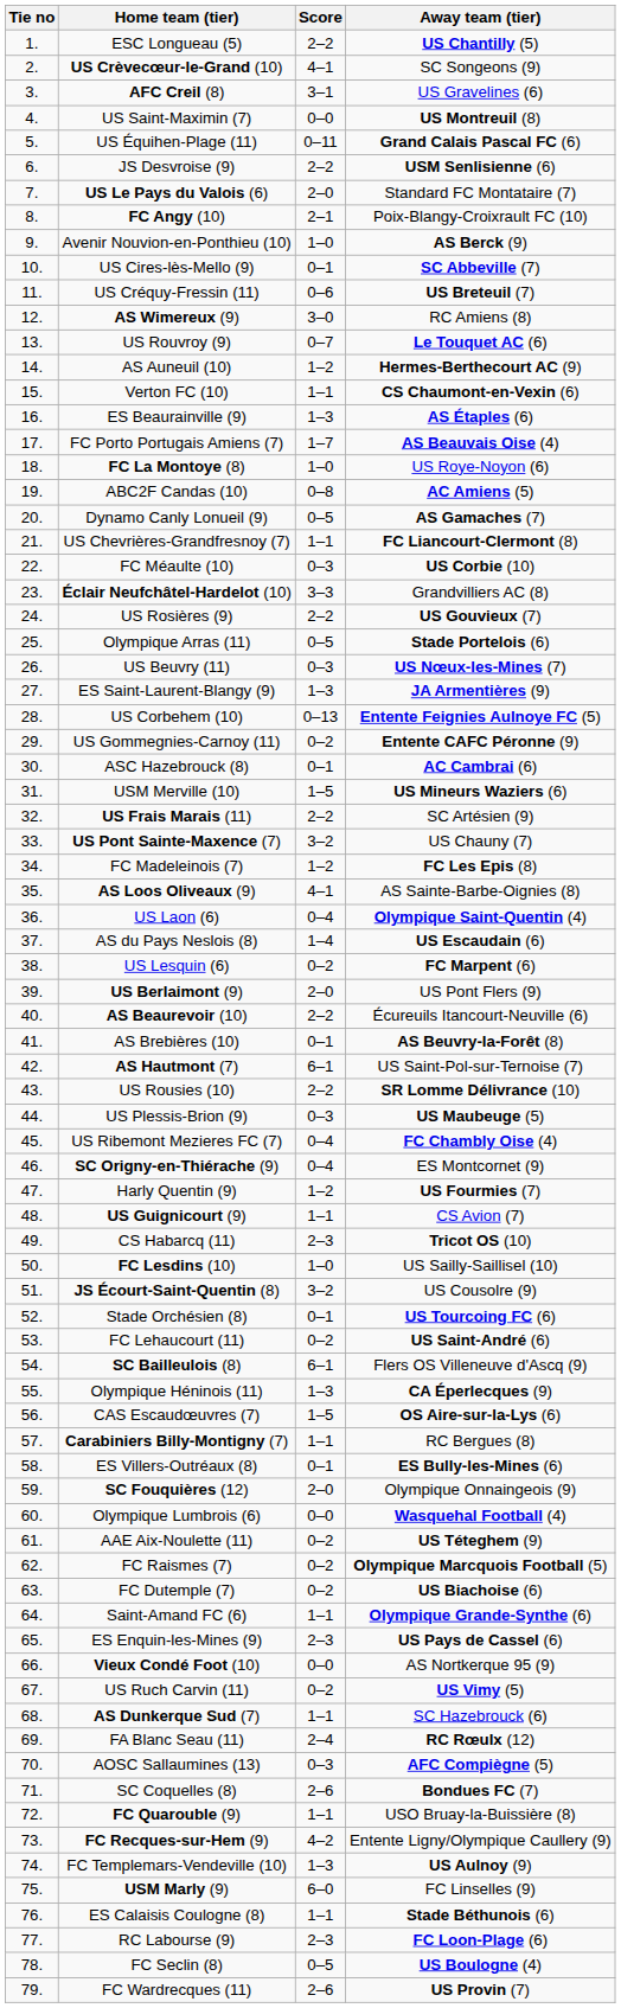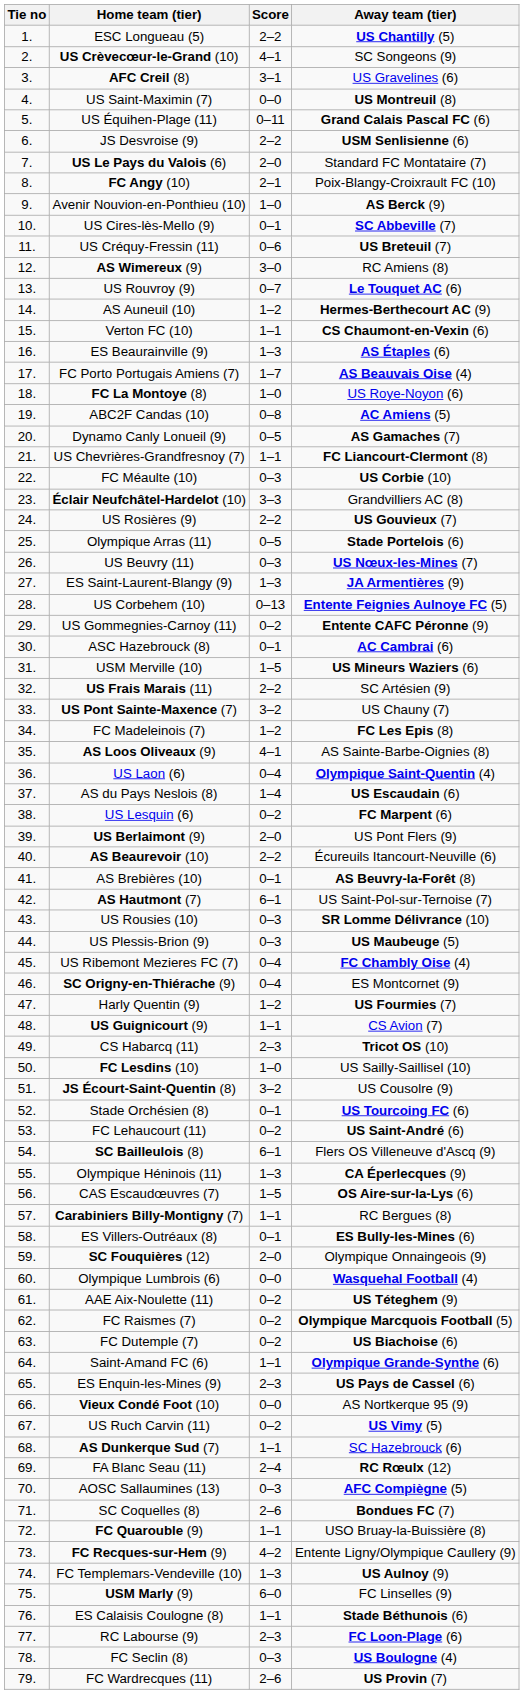US Rousies (10) | Score: 2–2 -> 0–3
FC Seclin (8) | Score: 0–5 -> 0–3
